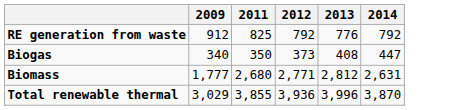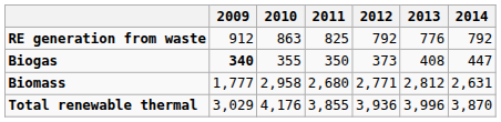+ column: 2010 | 863 | 355 | 2,958 | 4,176
Biogas | 2009: normal -> bold
